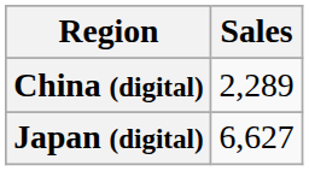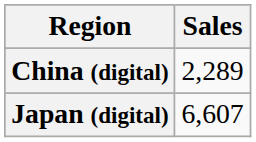Japan (digital) | Sales: 6,627 -> 6,607
